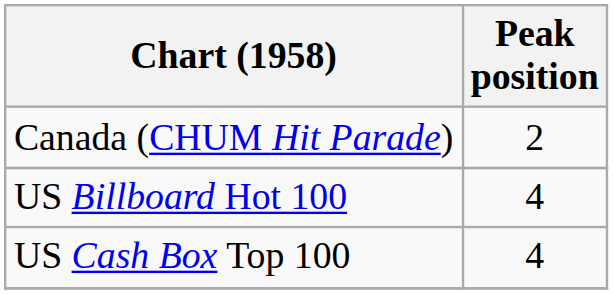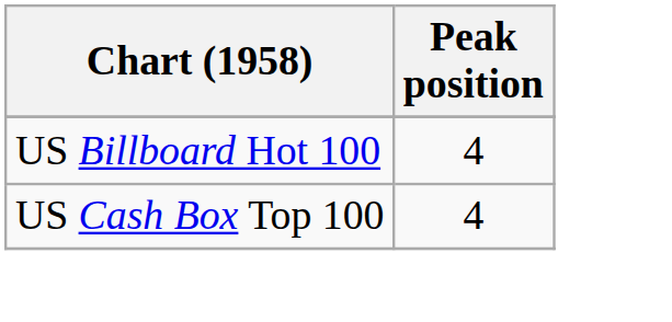- row: Canada (CHUM Hit Parade) | 2
